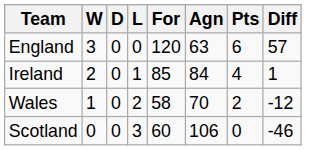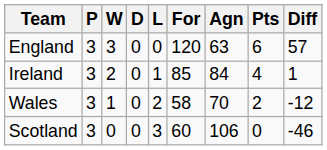+ column: P | 3 | 3 | 3 | 3
